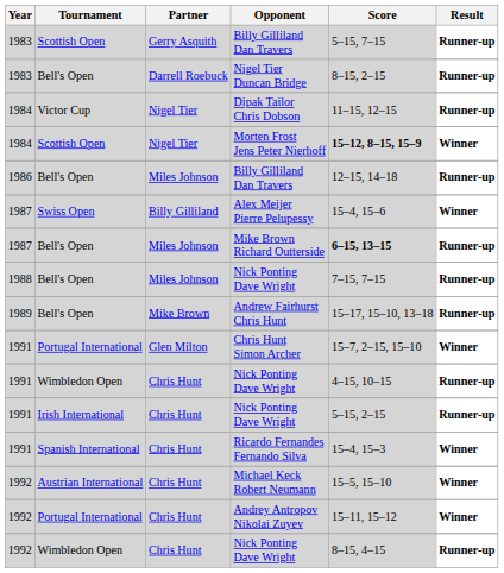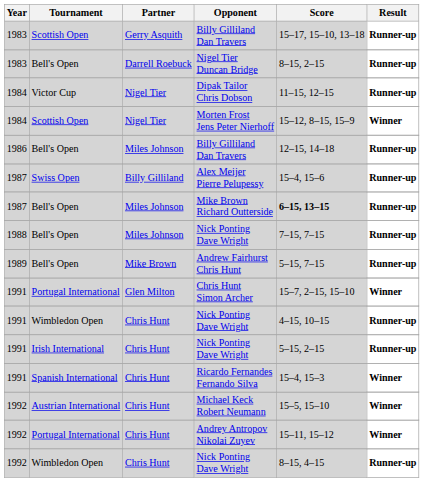Scottish Open / Billy Gilliland Dan Travers | Score: 5–15, 7–15 -> 15–17, 15–10, 13–18
Morten Frost Jens Peter Nierhoff | Score: bold -> normal
Alex Meijer Pierre Pelupessy | Result: Winner -> Runner-up
Andrew Fairhurst Chris Hunt | Score: 15–17, 15–10, 13–18 -> 5–15, 7–15
